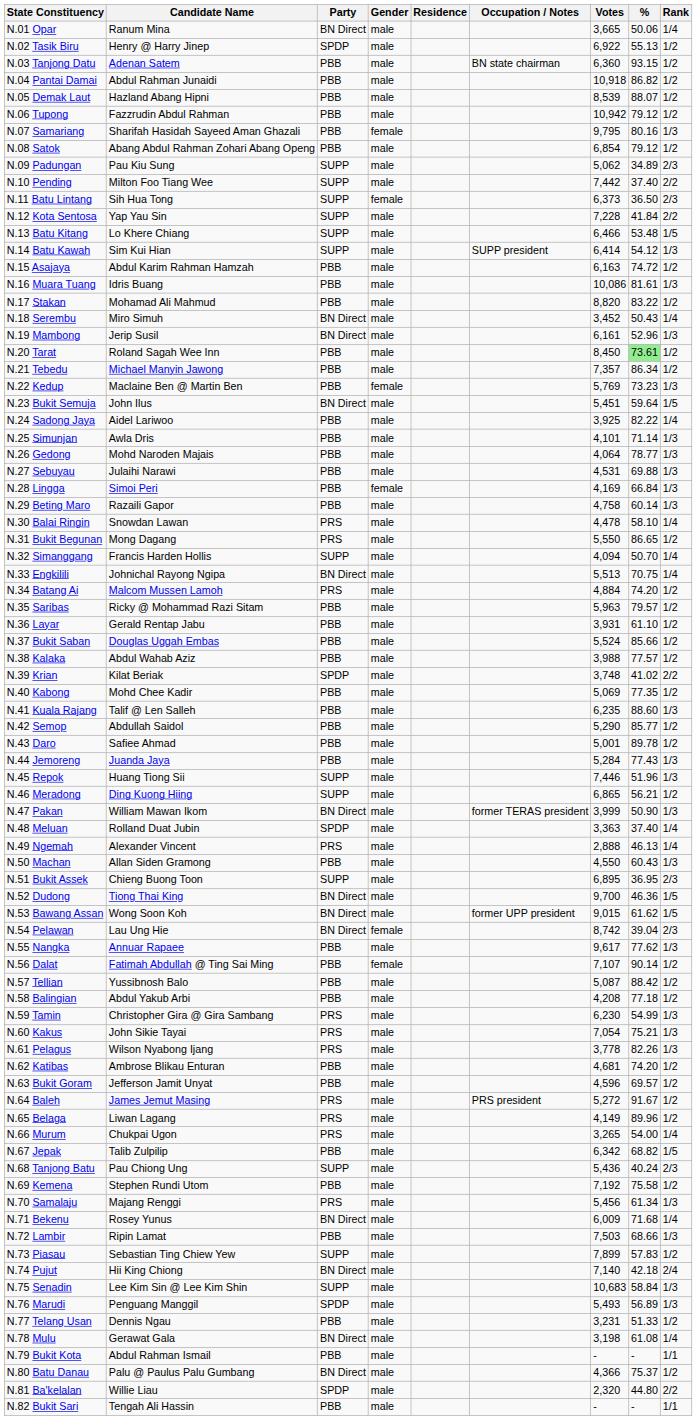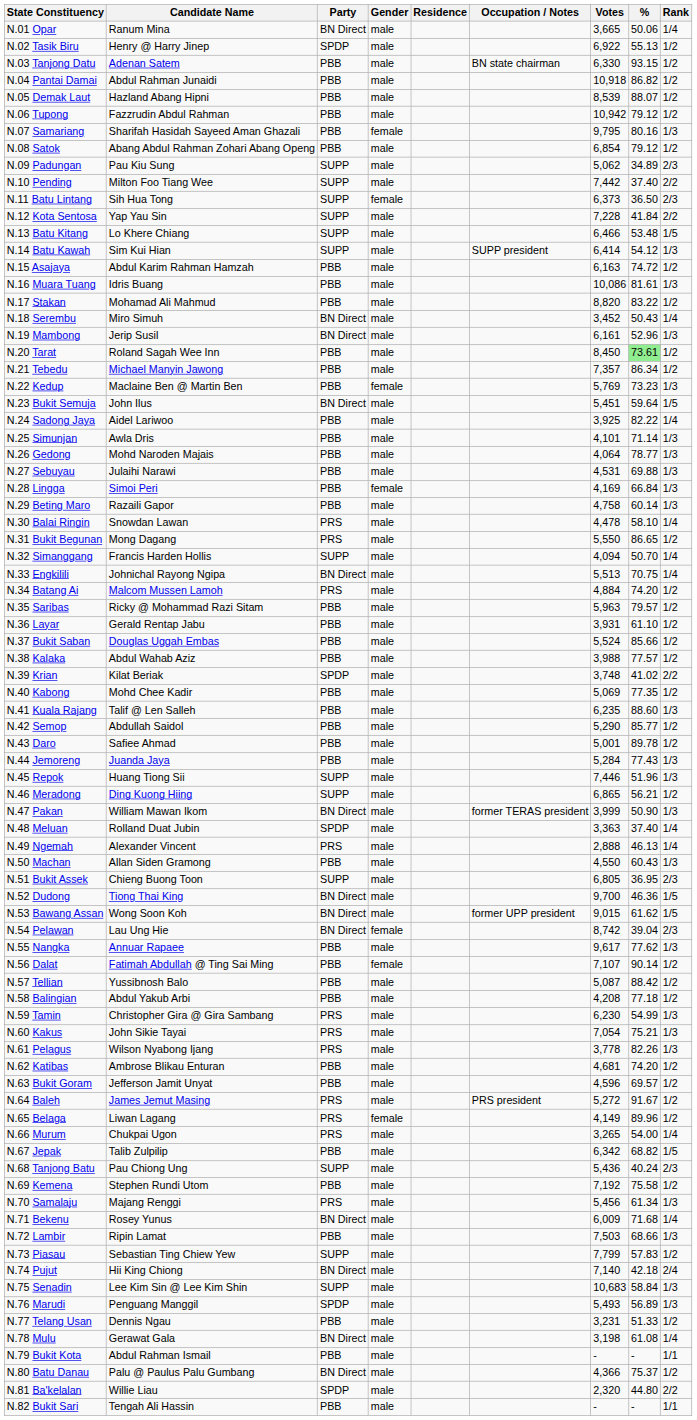N.03 Tanjong Datu | Votes: 6,360 -> 6,330
N.51 Bukit Assek | Votes: 6,895 -> 6,805
N.65 Belaga | Gender: male -> female
N.73 Piasau | Votes: 7,899 -> 7,799
